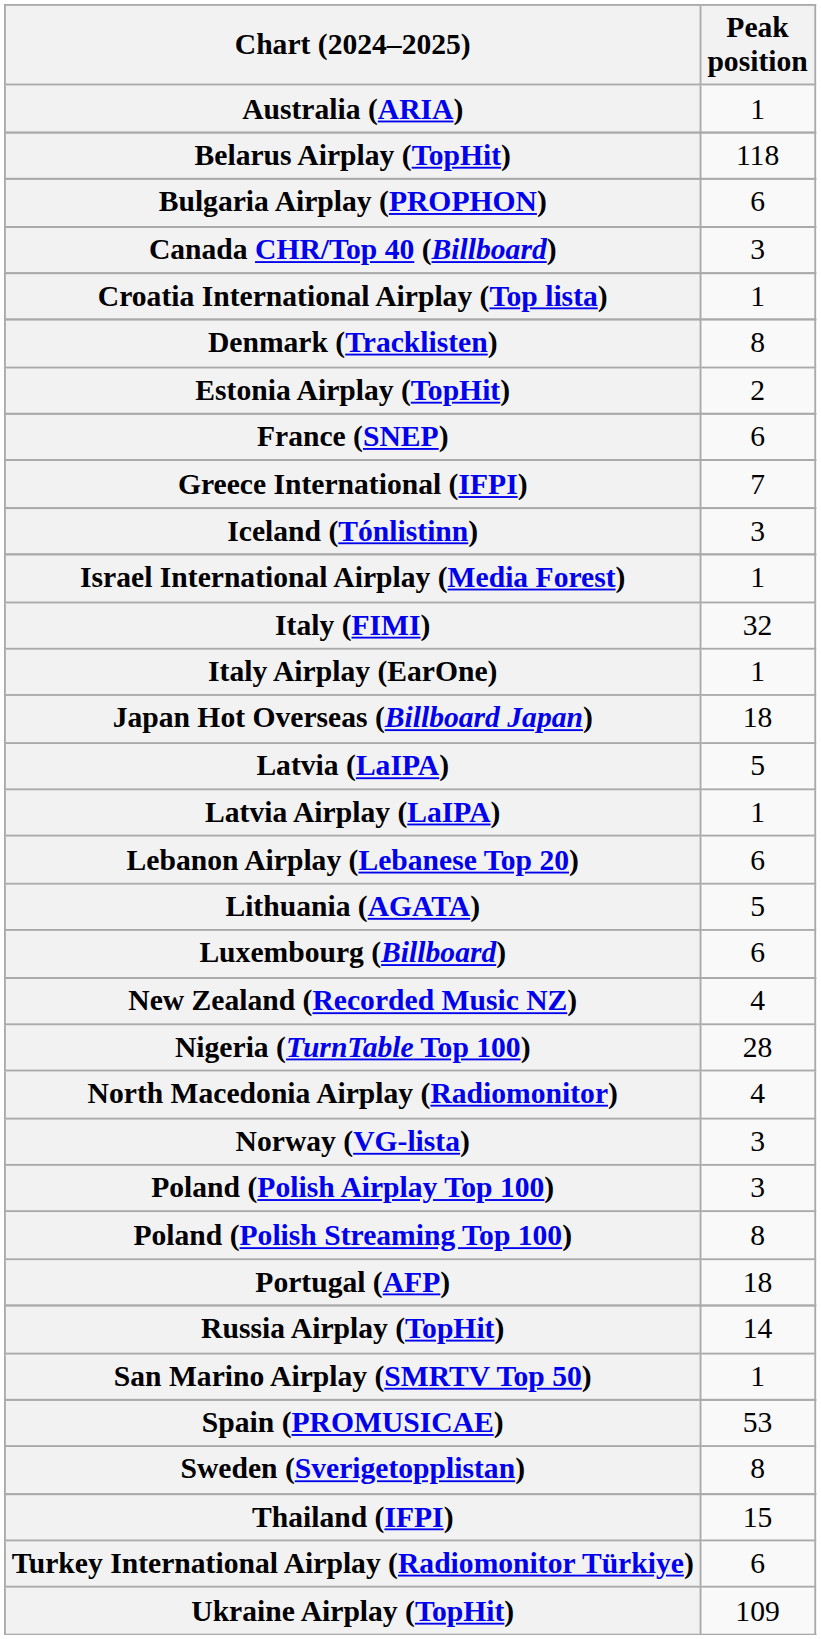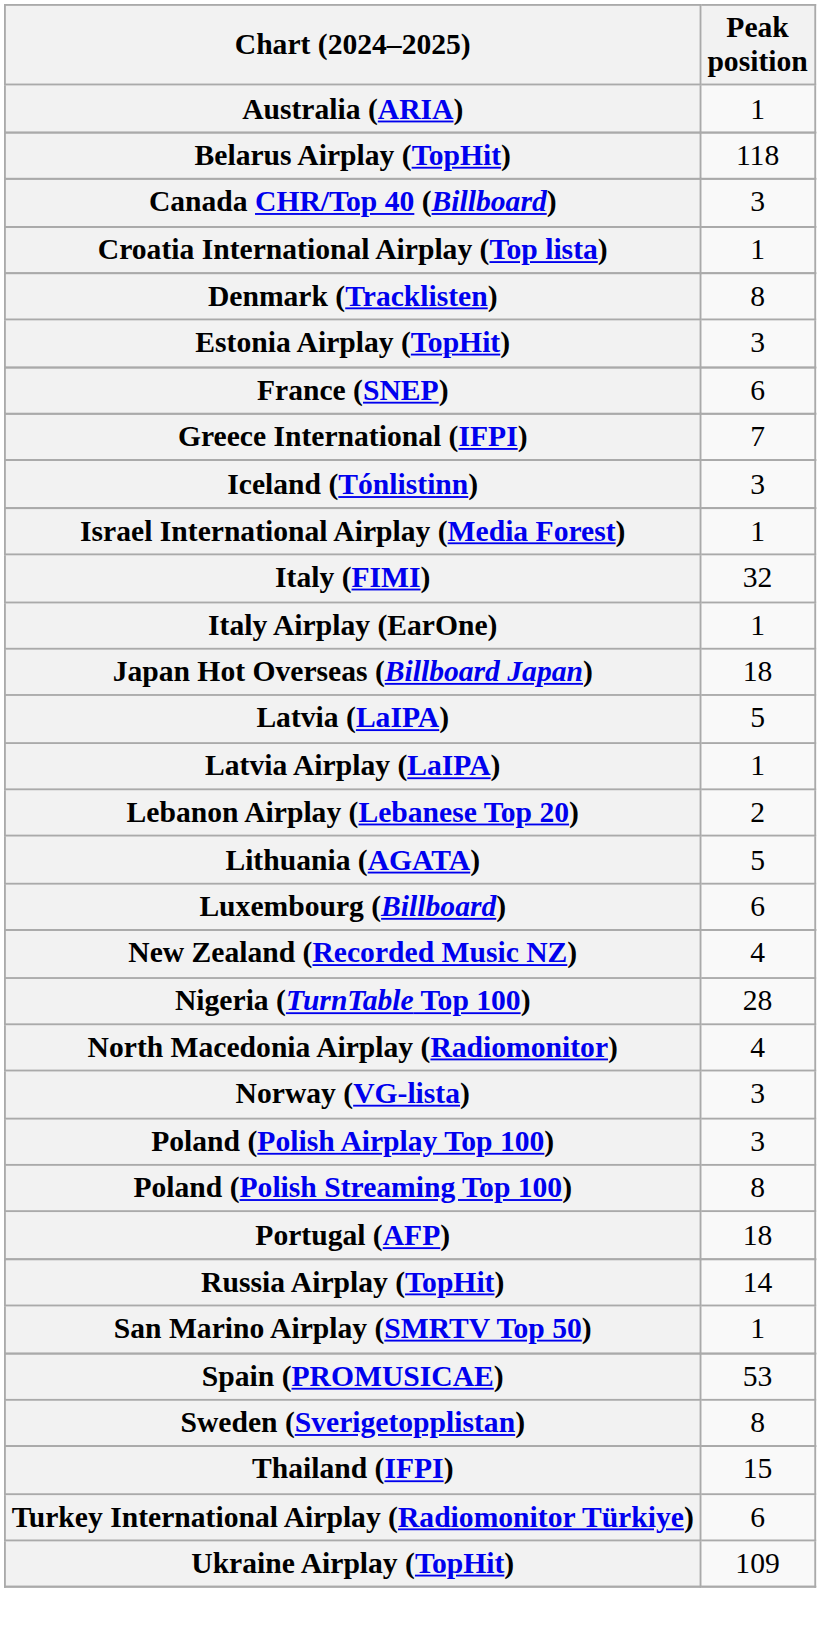- row: Bulgaria Airplay (PROPHON) | 6
Estonia Airplay (TopHit) | Peak position: 2 -> 3
Lebanon Airplay (Lebanese Top 20) | Peak position: 6 -> 2
